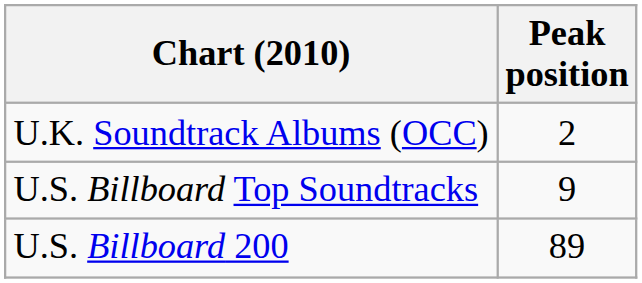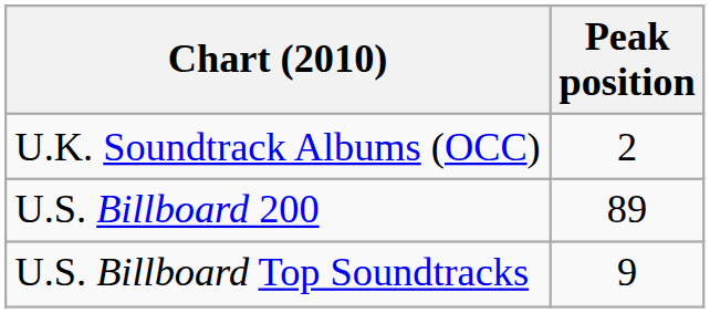rows swapped: U.S. Billboard 200 <-> U.S. Billboard Top Soundtracks
